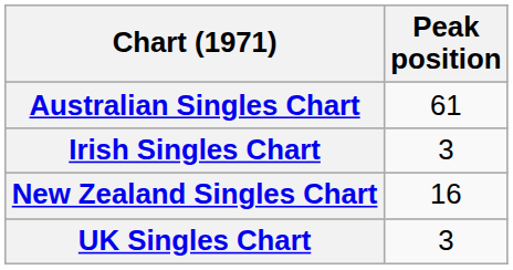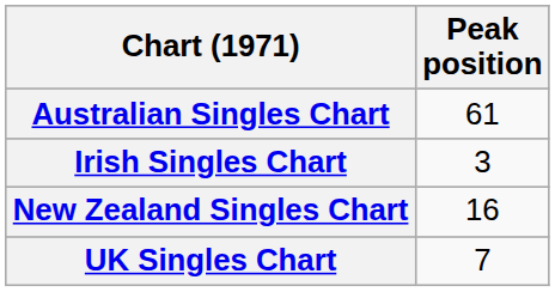UK Singles Chart | Peak position: 3 -> 7
